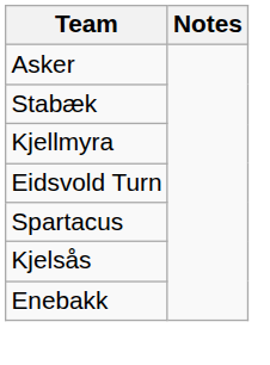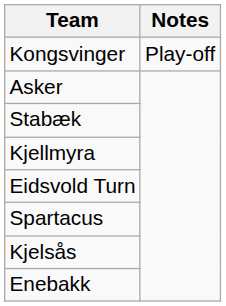+ row: Kongsvinger | Play-off
